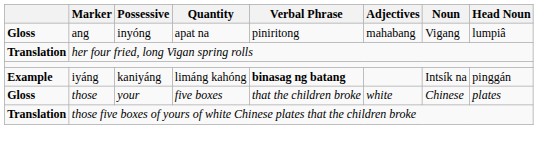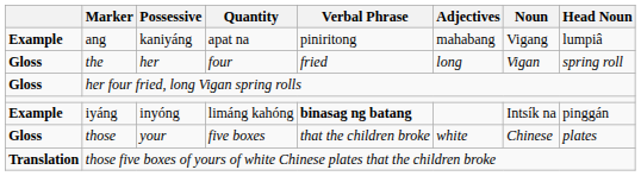ang | column 1: Gloss -> Example
ang | Possessive: inyóng -> kaniyáng
+ row: Gloss | the | her | four | fried | long | Vigan | spring roll
her four fried, long Vigan spring rolls | column 1: Translation -> Gloss
iyáng | Possessive: kaniyáng -> inyóng
